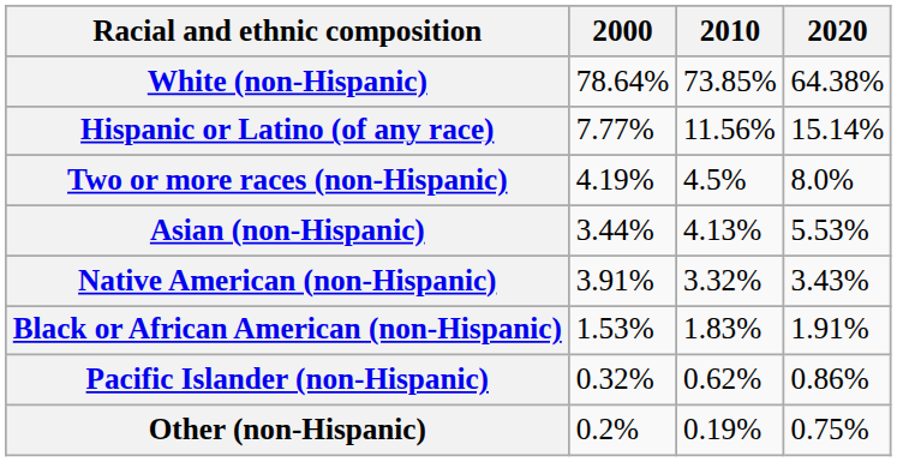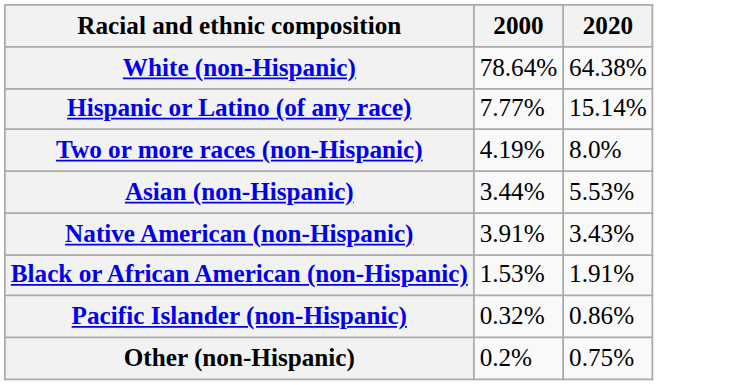- column: 2010 | 73.85% | 11.56% | 4.5% | 4.13% | 3.32% | 1.83% | 0.62% | 0.19%
